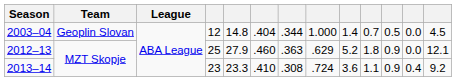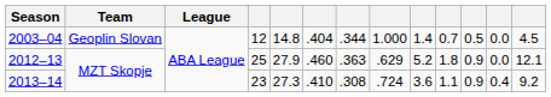2013–14 | column 5: 23.3 -> 27.3
